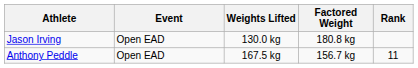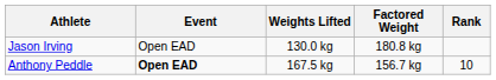Anthony Peddle | Event: normal -> bold
Anthony Peddle | Rank: 11 -> 10
